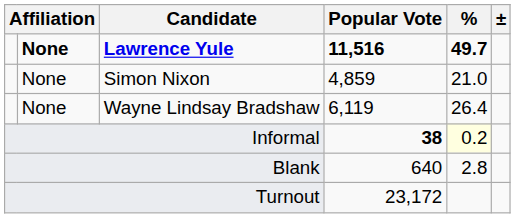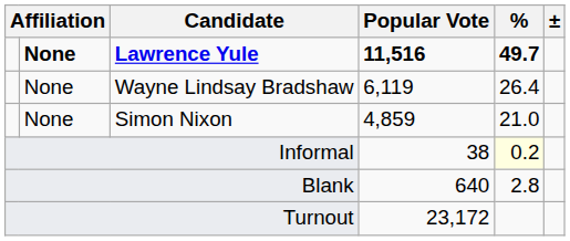rows swapped: Wayne Lindsay Bradshaw <-> Simon Nixon
Informal | Popular Vote: bold -> normal
